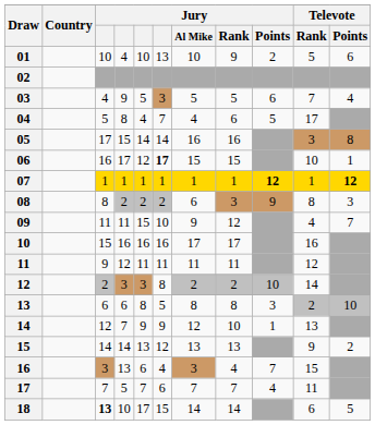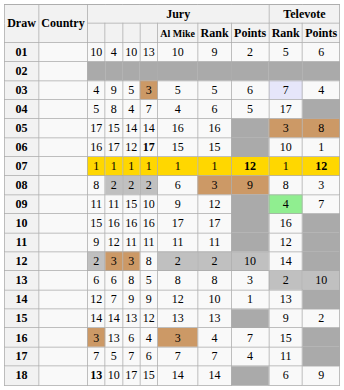03 | Televote / Rank: no background -> lavender background
09 | Televote / Rank: no background -> lightgreen background
18 | Televote / Points: 5 -> 9
